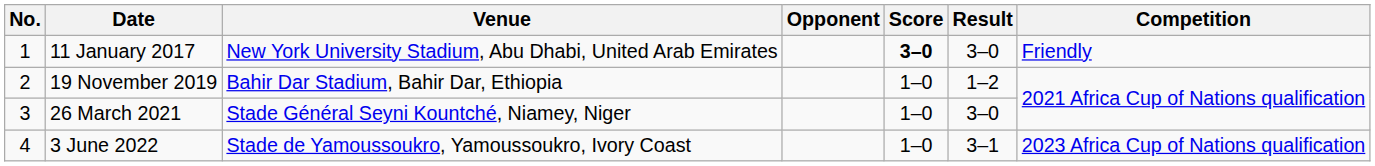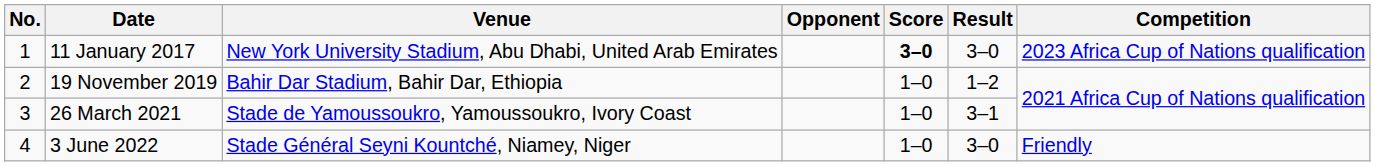11 January 2017 | Competition: Friendly -> 2023 Africa Cup of Nations qualification
26 March 2021 | Venue: Stade Général Seyni Kountché, Niamey, Niger -> Stade de Yamoussoukro, Yamoussoukro, Ivory Coast
26 March 2021 | Result: 3–0 -> 3–1
3 June 2022 | Venue: Stade de Yamoussoukro, Yamoussoukro, Ivory Coast -> Stade Général Seyni Kountché, Niamey, Niger
3 June 2022 | Result: 3–1 -> 3–0
3 June 2022 | Competition: 2023 Africa Cup of Nations qualification -> Friendly
